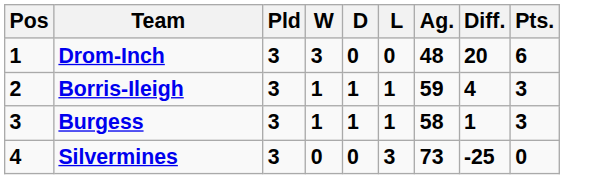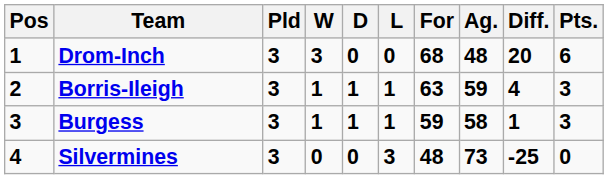+ column: For | 68 | 63 | 59 | 48
